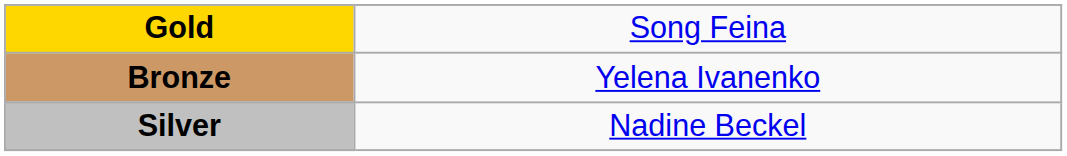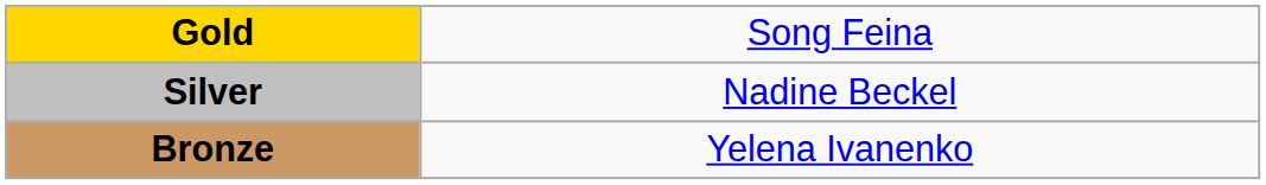rows swapped: Silver <-> Bronze
